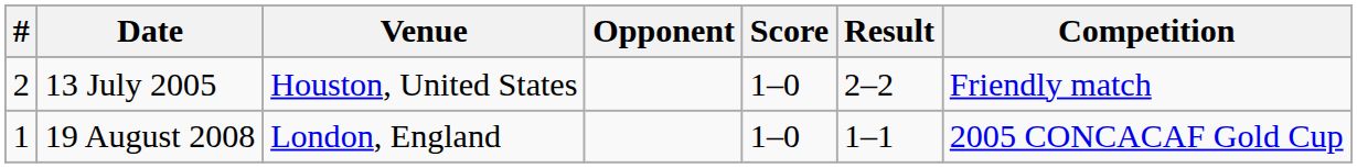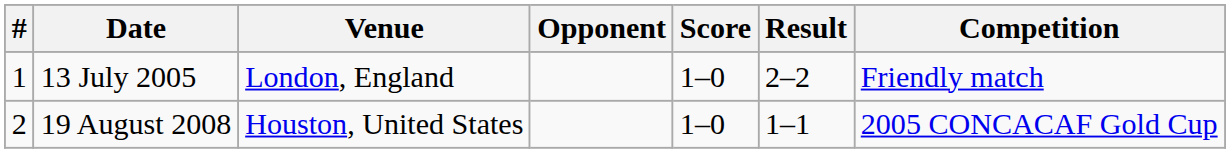13 July 2005 | #: 2 -> 1
13 July 2005 | Venue: Houston, United States -> London, England
19 August 2008 | #: 1 -> 2
19 August 2008 | Venue: London, England -> Houston, United States
